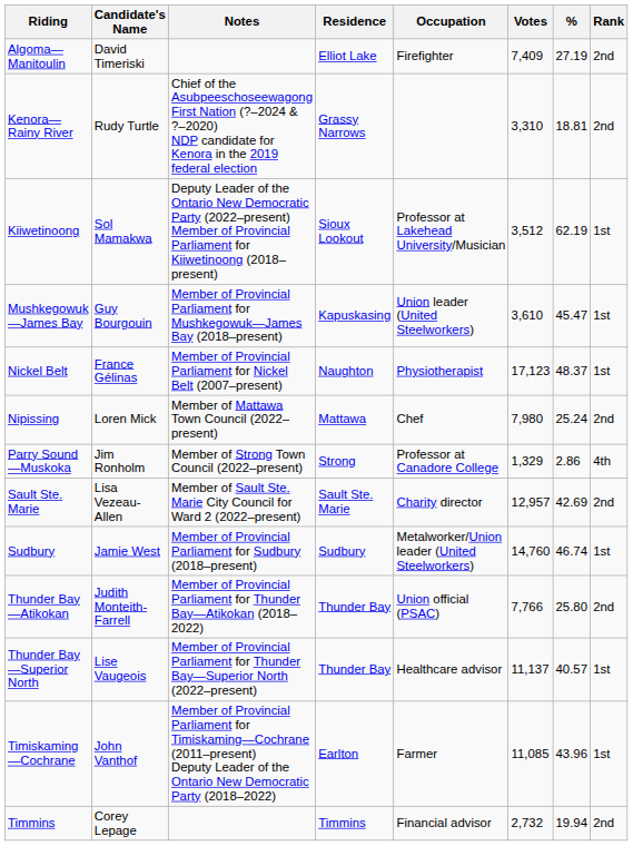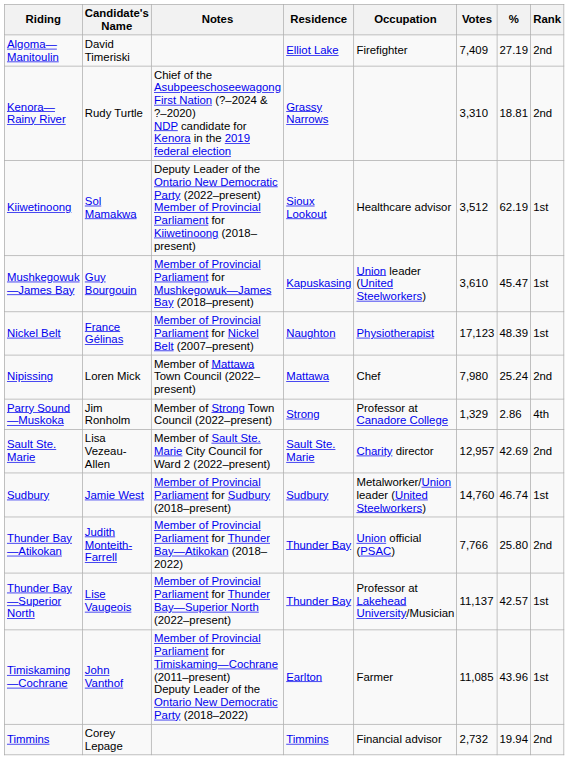Kiiwetinoong | Occupation: Professor at Lakehead University/Musician -> Healthcare advisor
Nickel Belt | %: 48.37 -> 48.39
Thunder Bay—Superior North | Occupation: Healthcare advisor -> Professor at Lakehead University/Musician
Thunder Bay—Superior North | %: 40.57 -> 42.57
